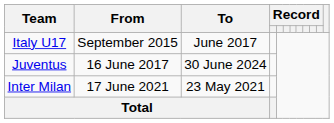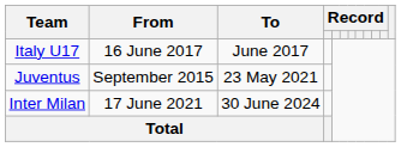Italy U17 | From: September 2015 -> 16 June 2017
Juventus | From: 16 June 2017 -> September 2015
Juventus | To: 30 June 2024 -> 23 May 2021
Inter Milan | To: 23 May 2021 -> 30 June 2024
